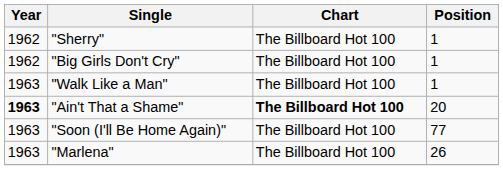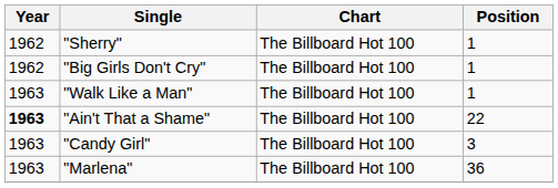"Ain't That a Shame" | Chart: bold -> normal
"Ain't That a Shame" | Position: 20 -> 22
- row: 1963 | "Soon (I'll Be Home Again)" | The Billboard Hot 100 | 77
+ row: 1963 | "Candy Girl" | The Billboard Hot 100 | 3
"Marlena" | Position: 26 -> 36
